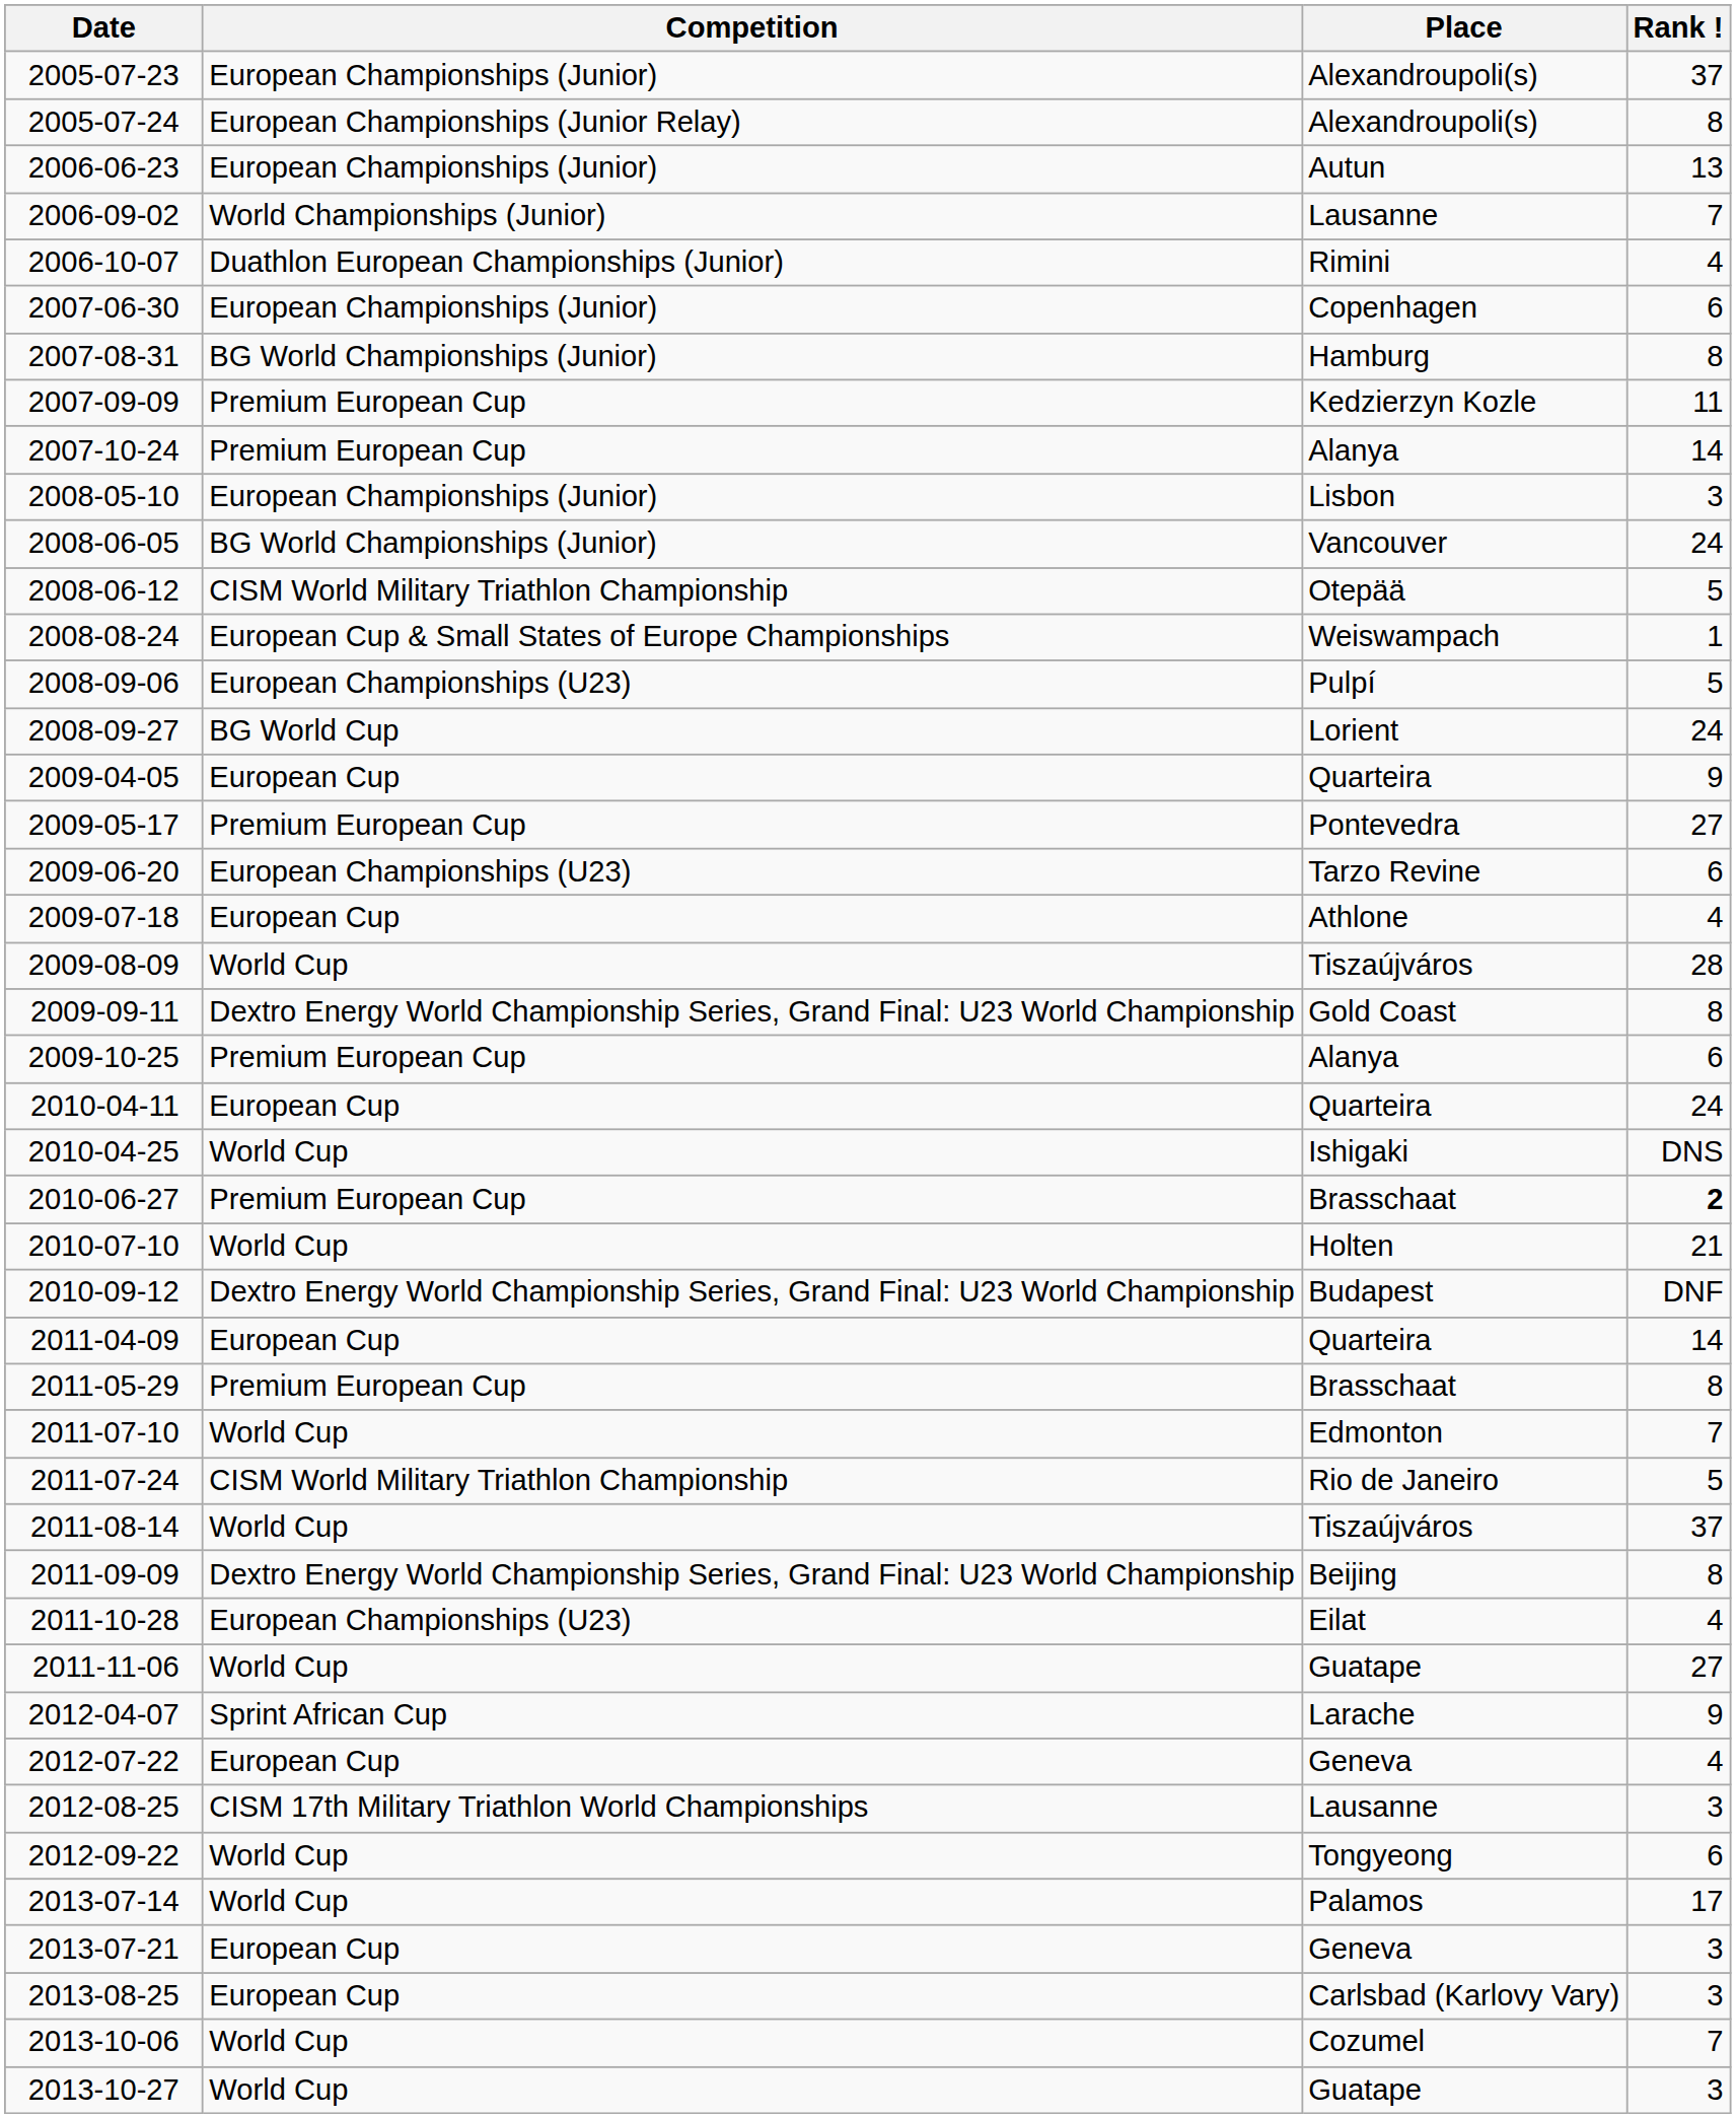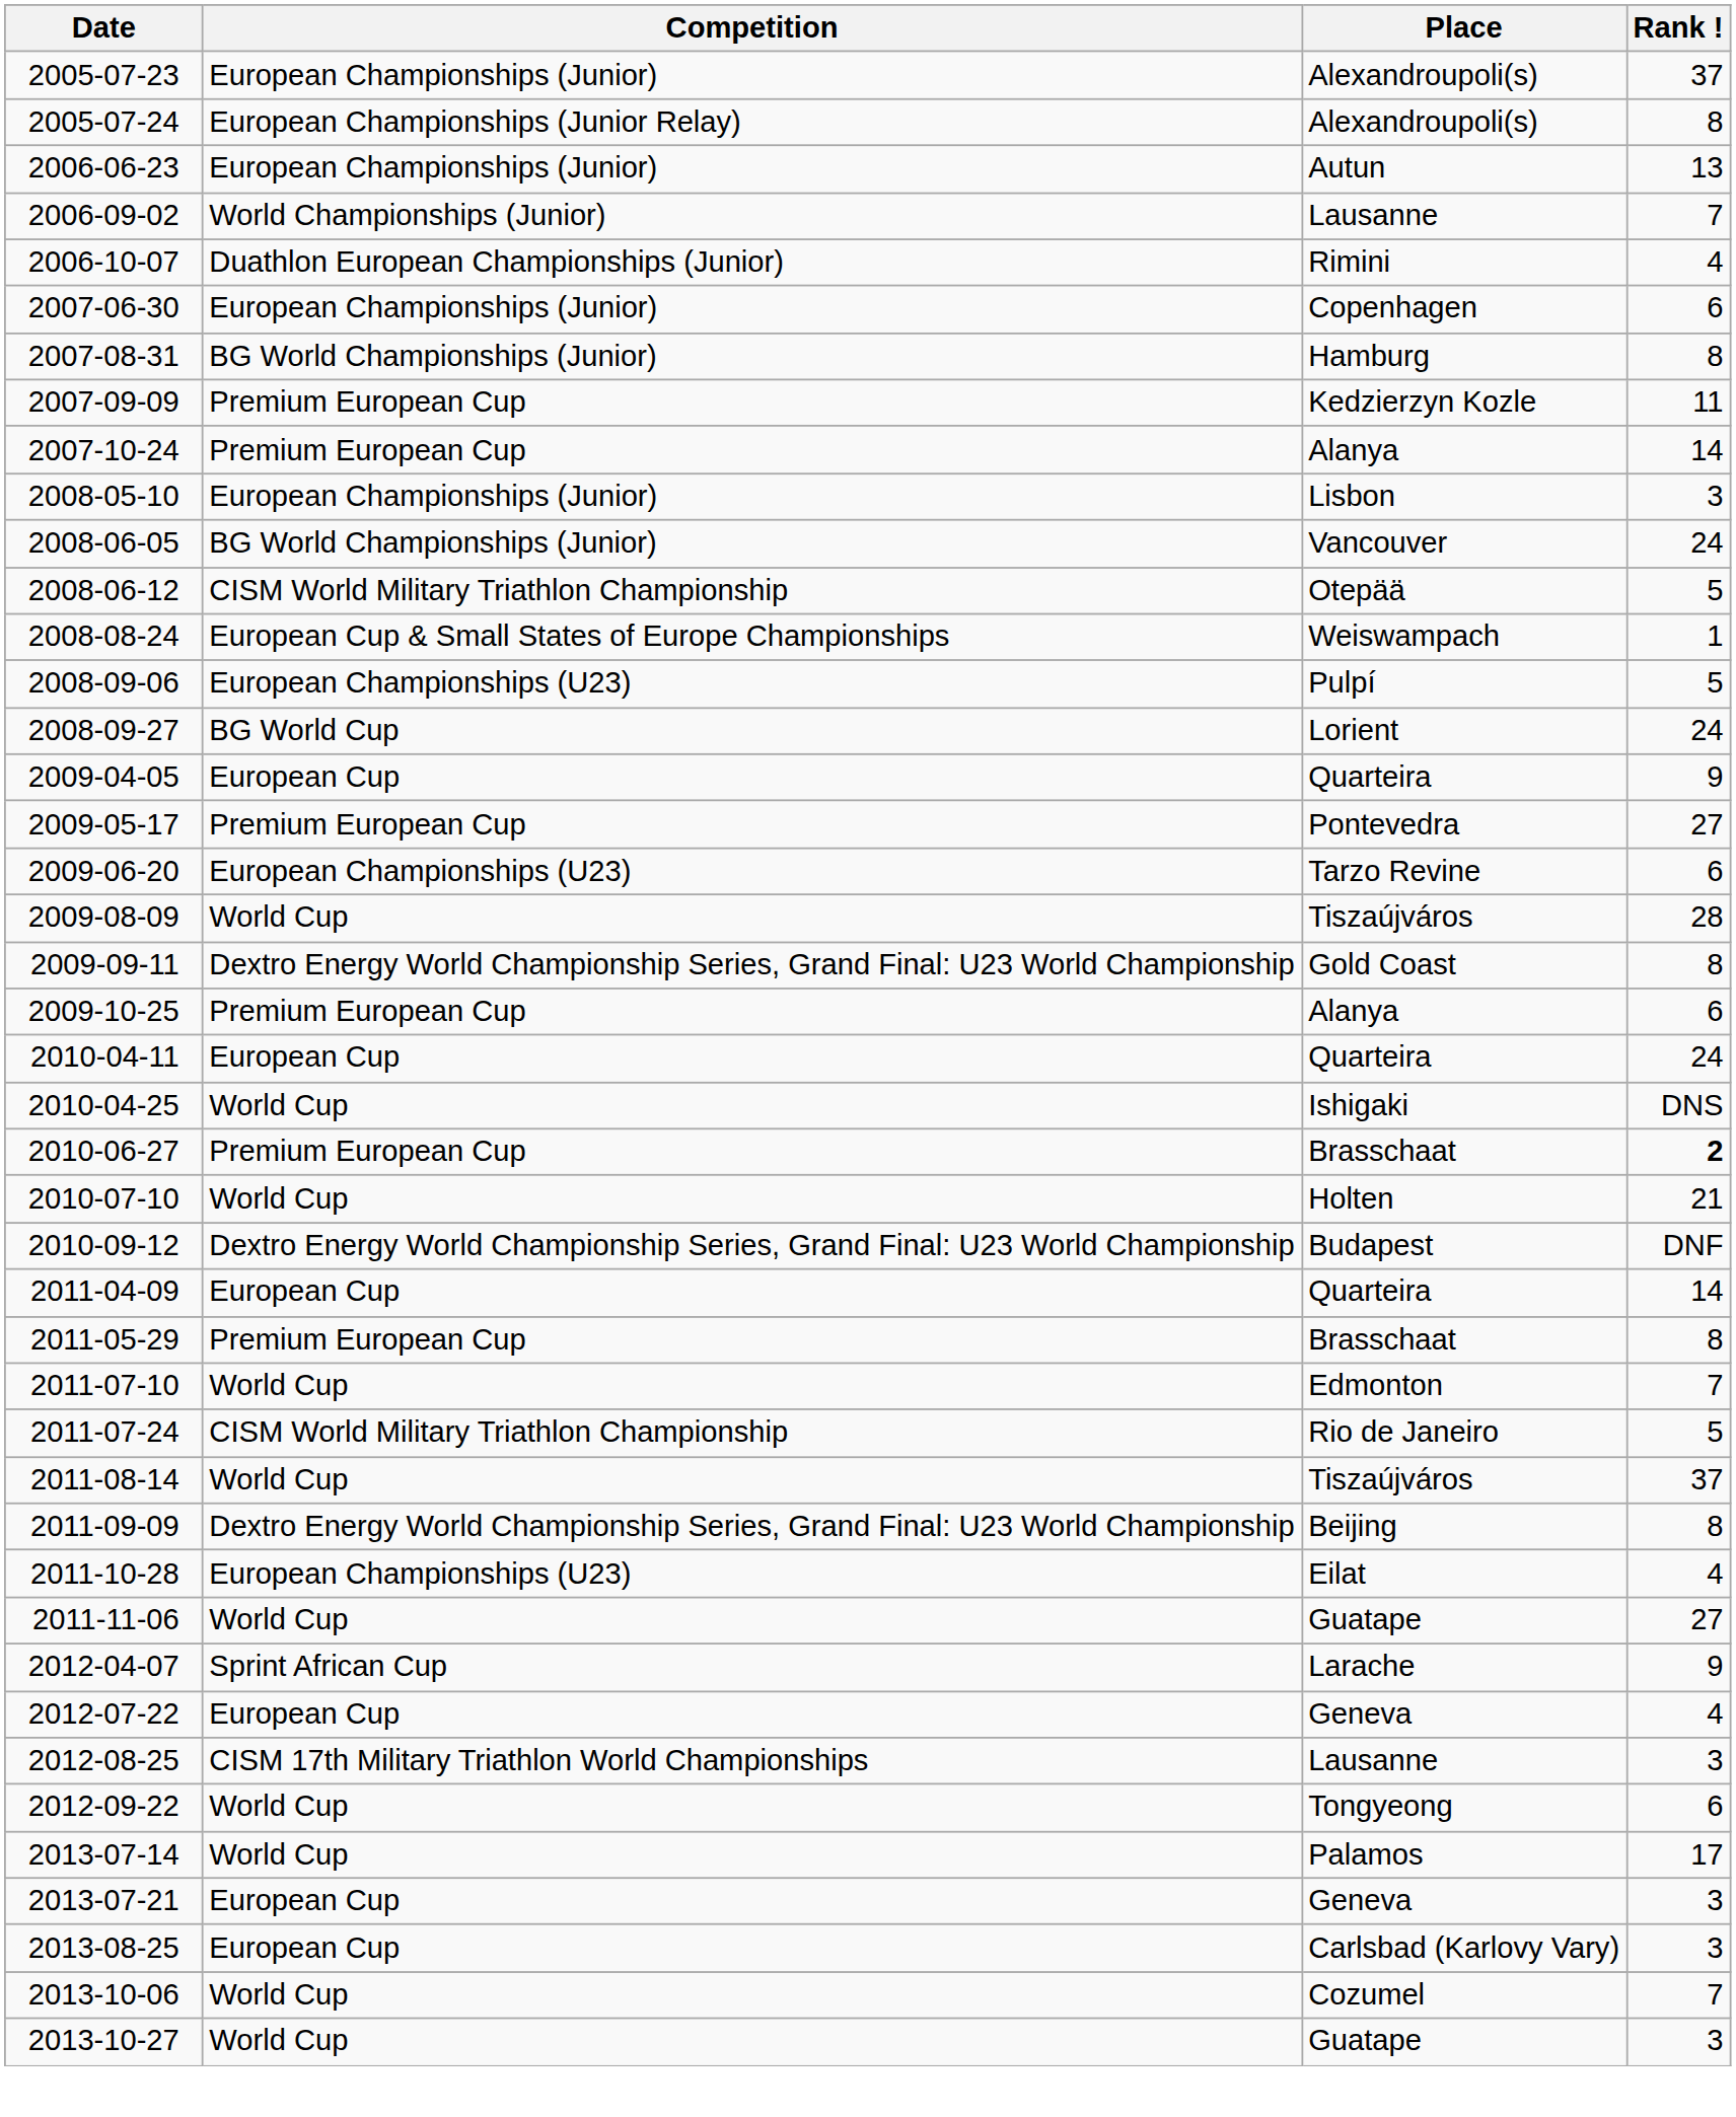- row: 2009-07-18 | European Cup | Athlone | 4
